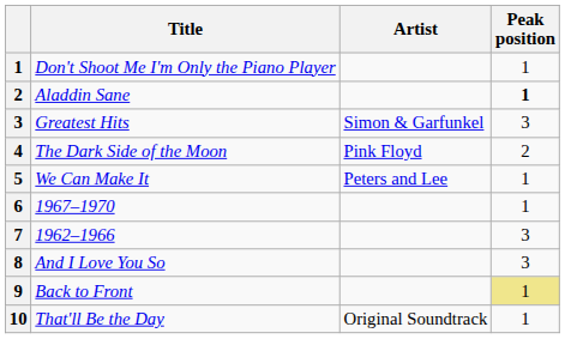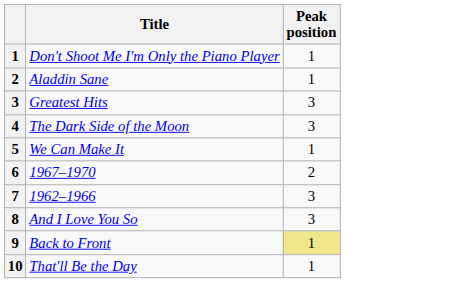- column: Artist | Simon & Garfunkel | Pink Floyd | Peters and Lee | Original Soundtrack
Aladdin Sane | Peak position: bold -> normal
The Dark Side of the Moon | Peak position: 2 -> 3
1967–1970 | Peak position: 1 -> 2
